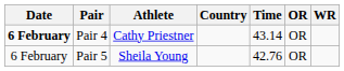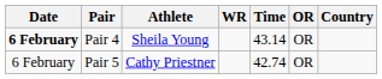columns swapped: Country <-> WR
Pair 4 | Athlete: Cathy Priestner -> Sheila Young
Pair 5 | Athlete: Sheila Young -> Cathy Priestner
Pair 5 | Time: 42.76 -> 42.74
